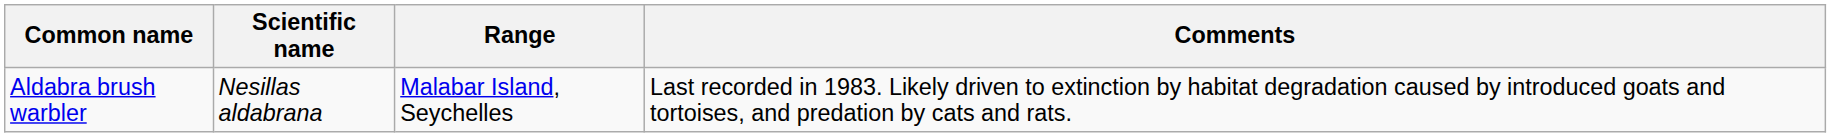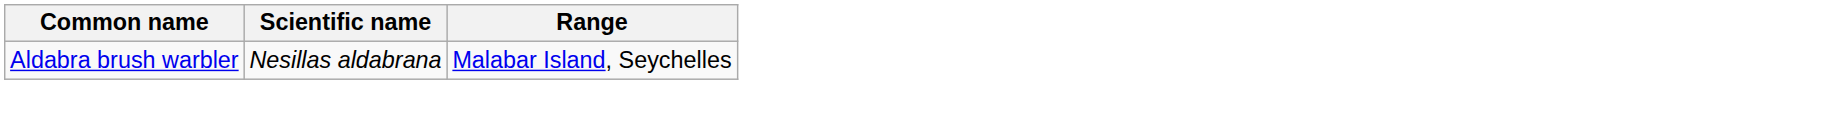- column: Comments | Last recorded in 1983. Likely driven to extinction by habitat degradation caused by introduced goats and tortoises, and predation by cats and rats.
